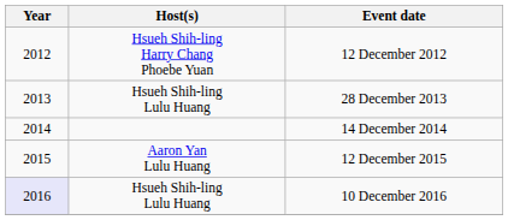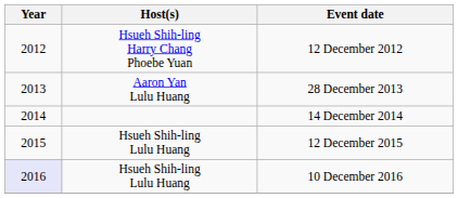28 December 2013 | Host(s): Hsueh Shih-ling Lulu Huang -> Aaron Yan Lulu Huang
12 December 2015 | Host(s): Aaron Yan Lulu Huang -> Hsueh Shih-ling Lulu Huang
